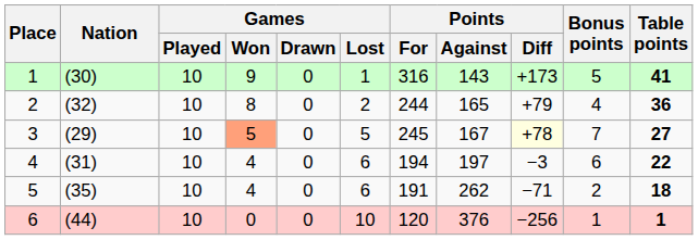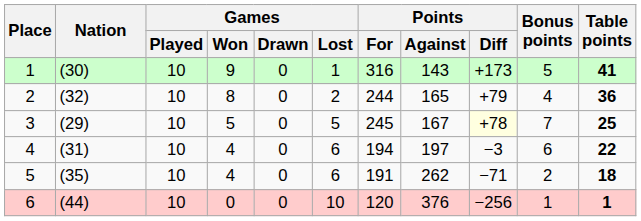3 | Games / Won: lightsalmon background -> no background
3 | Table points: 27 -> 25
